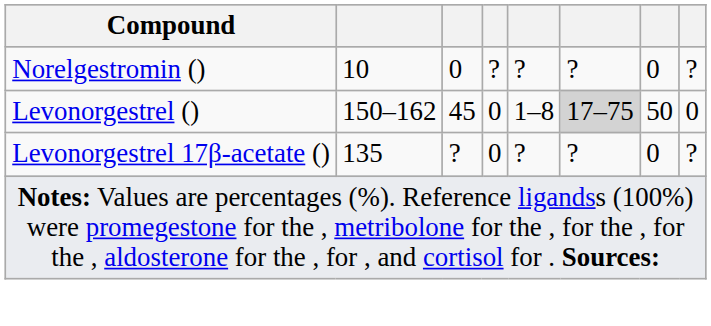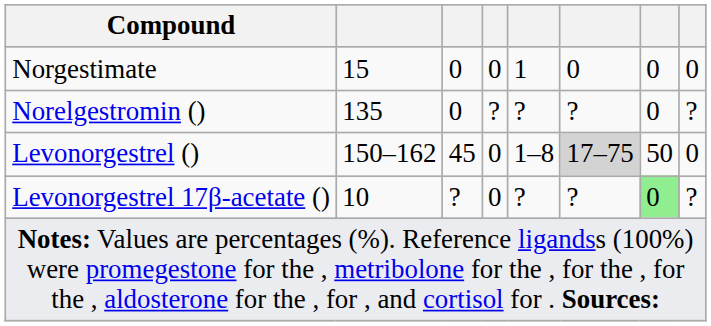+ row: Norgestimate | 15 | 0 | 0 | 1 | 0 | 0 | 0
Norelgestromin () | column 2: 10 -> 135
Levonorgestrel 17β-acetate () | column 2: 135 -> 10
Levonorgestrel 17β-acetate () | column 7: no background -> lightgreen background
